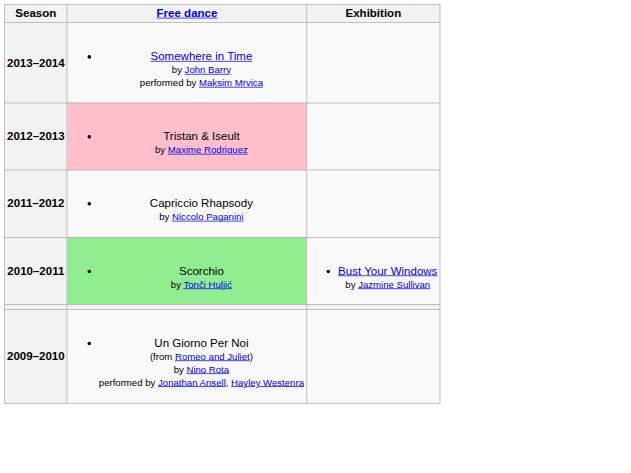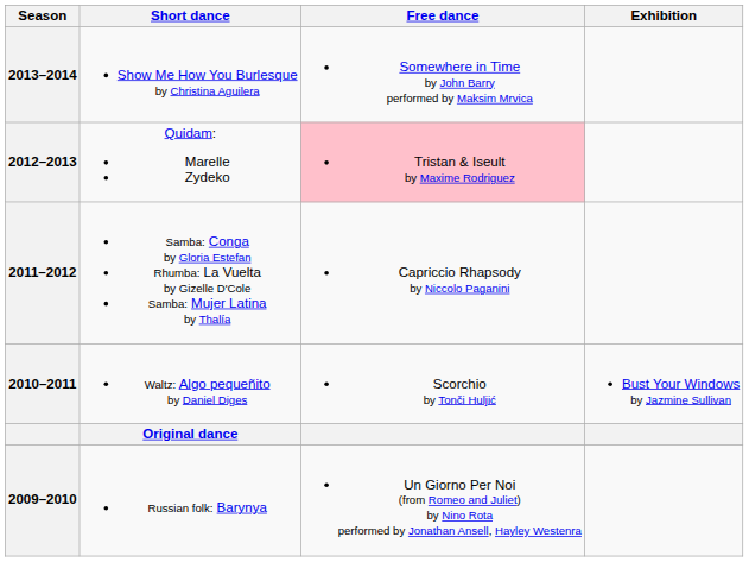+ column: Short dance | Show Me How You Burlesque by Christina Aguilera | Quidam: Marelle Zydeko | Samba: Conga by Gloria Estefan Rhumba: La Vuelta by Gizelle D'Cole Samba: Mujer Latina by Thalía | Waltz: Algo pequeñito by Daniel Diges | Original dance | Russian folk: Barynya
2010–2011 | Free dance: lightgreen background -> no background
